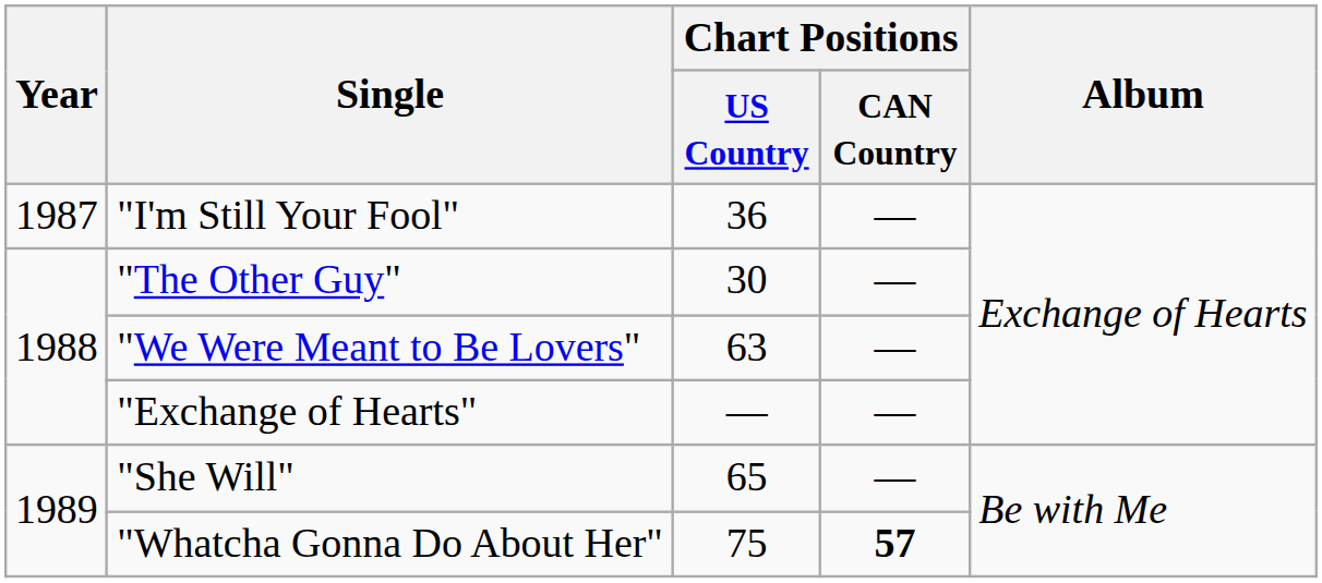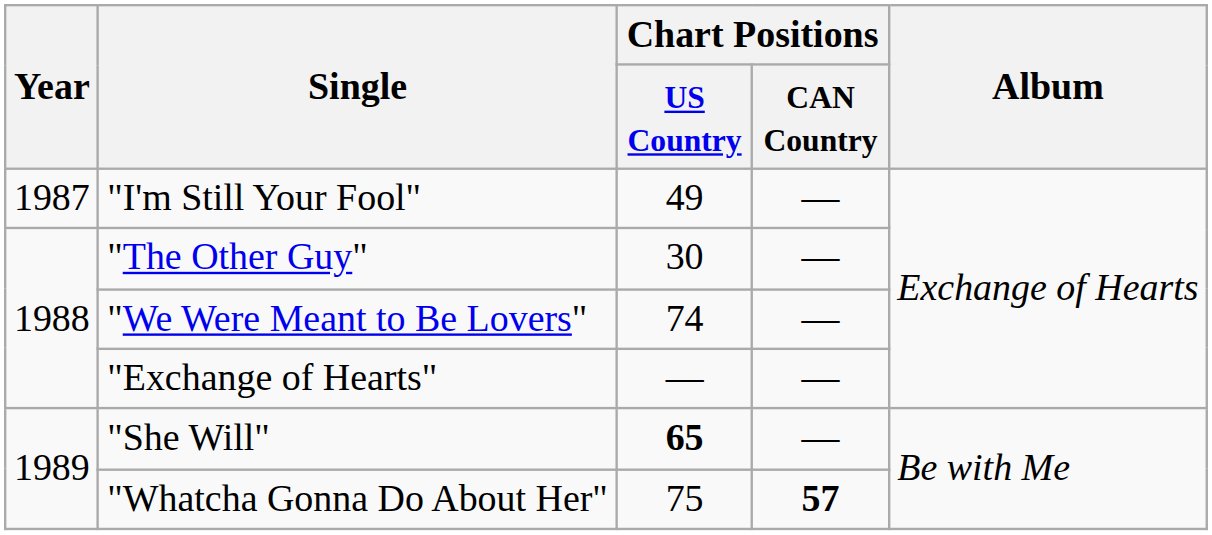"I'm Still Your Fool" | Chart Positions / US Country: 36 -> 49
"We Were Meant to Be Lovers" | Chart Positions / US Country: 63 -> 74
"She Will" | Chart Positions / US Country: normal -> bold
